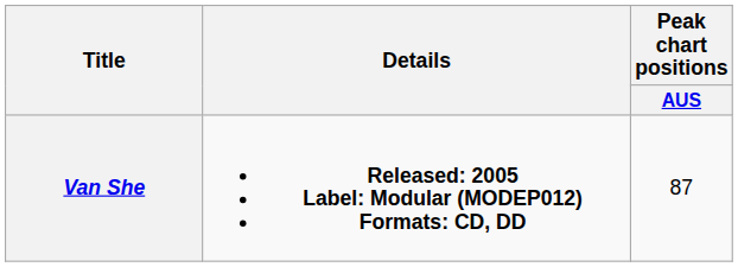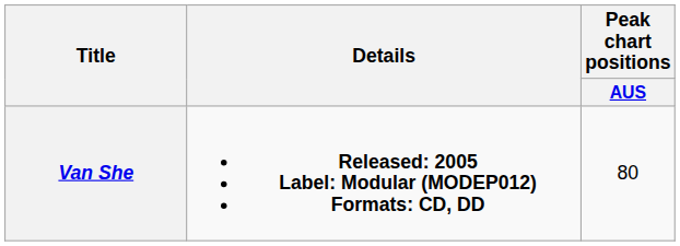Van She | Peak chart positions / AUS: 87 -> 80
